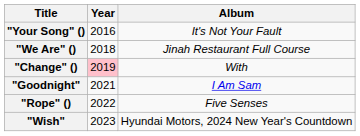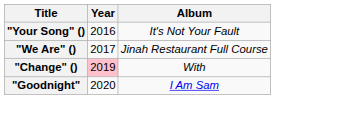"We Are" () | Year: 2018 -> 2017
"Goodnight" | Year: 2021 -> 2020
- row: "Rope" () | 2022 | Five Senses
- row: "Wish" | 2023 | Hyundai Motors, 2024 New Year's Countdown
